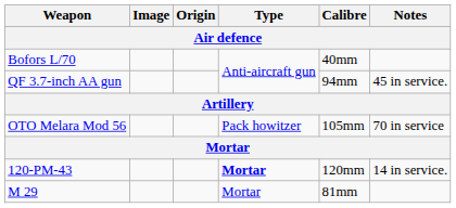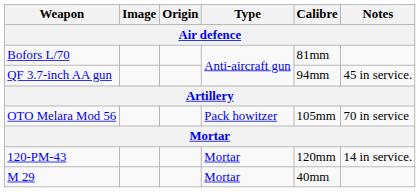Bofors L/70 | Calibre: 40mm -> 81mm
120-PM-43 | Type: bold -> normal
M 29 | Calibre: 81mm -> 40mm
